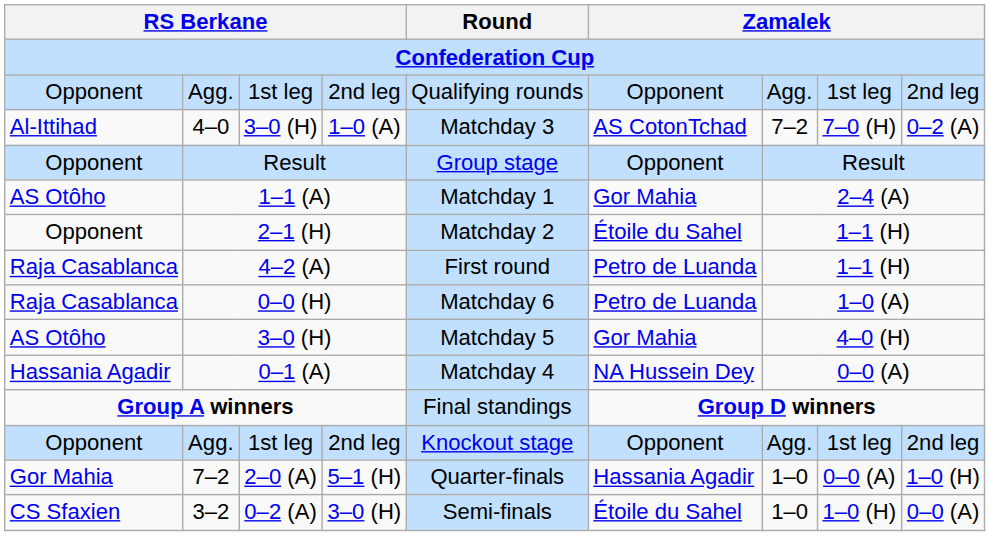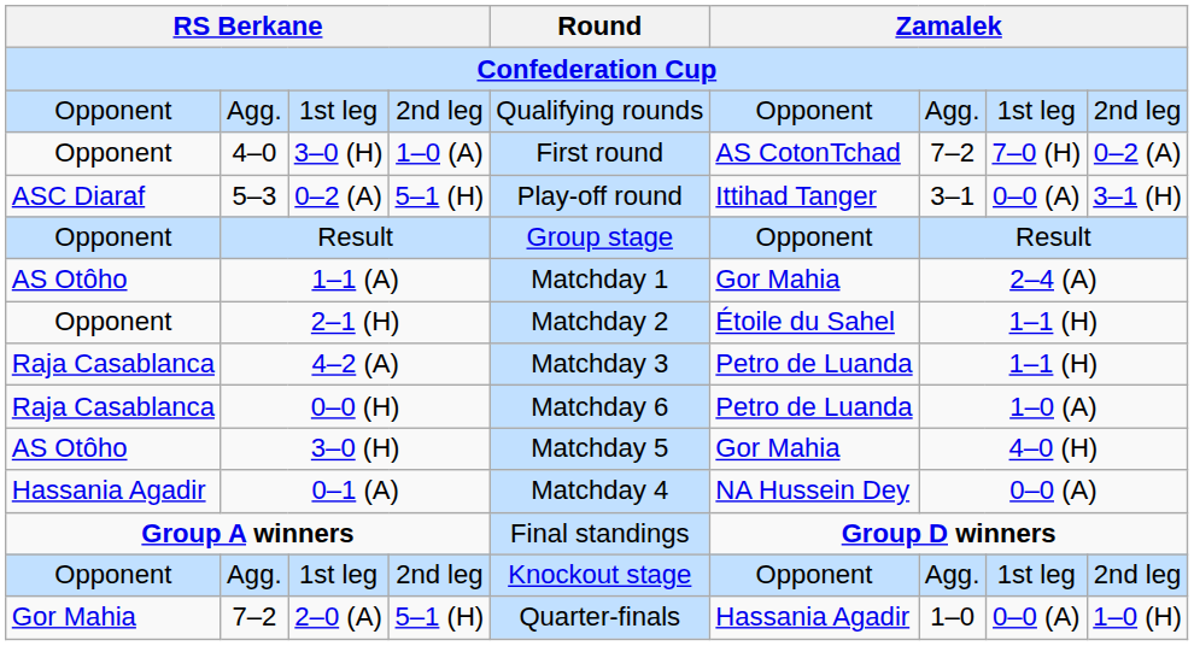4–0 | column 1: Al-Ittihad -> Opponent
4–0 | Round: Matchday 3 -> First round
+ row: ASC Diaraf | 5–3 | 0–2 (A) | 5–1 (H) | Play-off round | Ittihad Tanger | 3–1 | 0–0 (A) | 3–1 (H)
4–2 (A) | Round: First round -> Matchday 3
- row: CS Sfaxien | 3–2 | 0–2 (A) | 3–0 (H) | Semi-finals | Étoile du Sahel | 1–0 | 1–0 (H) | 0–0 (A)
